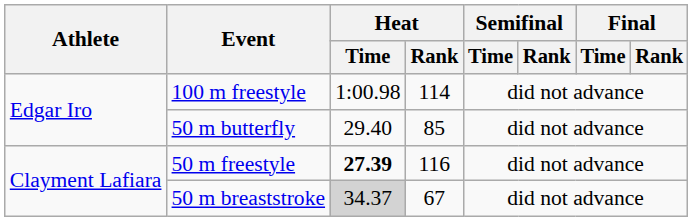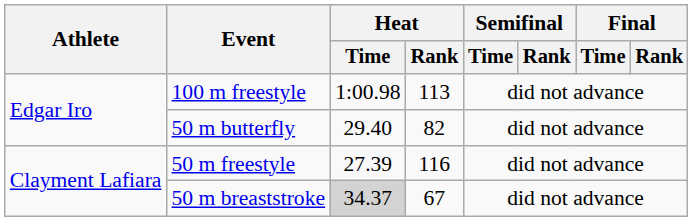100 m freestyle | Heat / Rank: 114 -> 113
50 m butterfly | Heat / Rank: 85 -> 82
50 m freestyle | Heat / Time: bold -> normal
